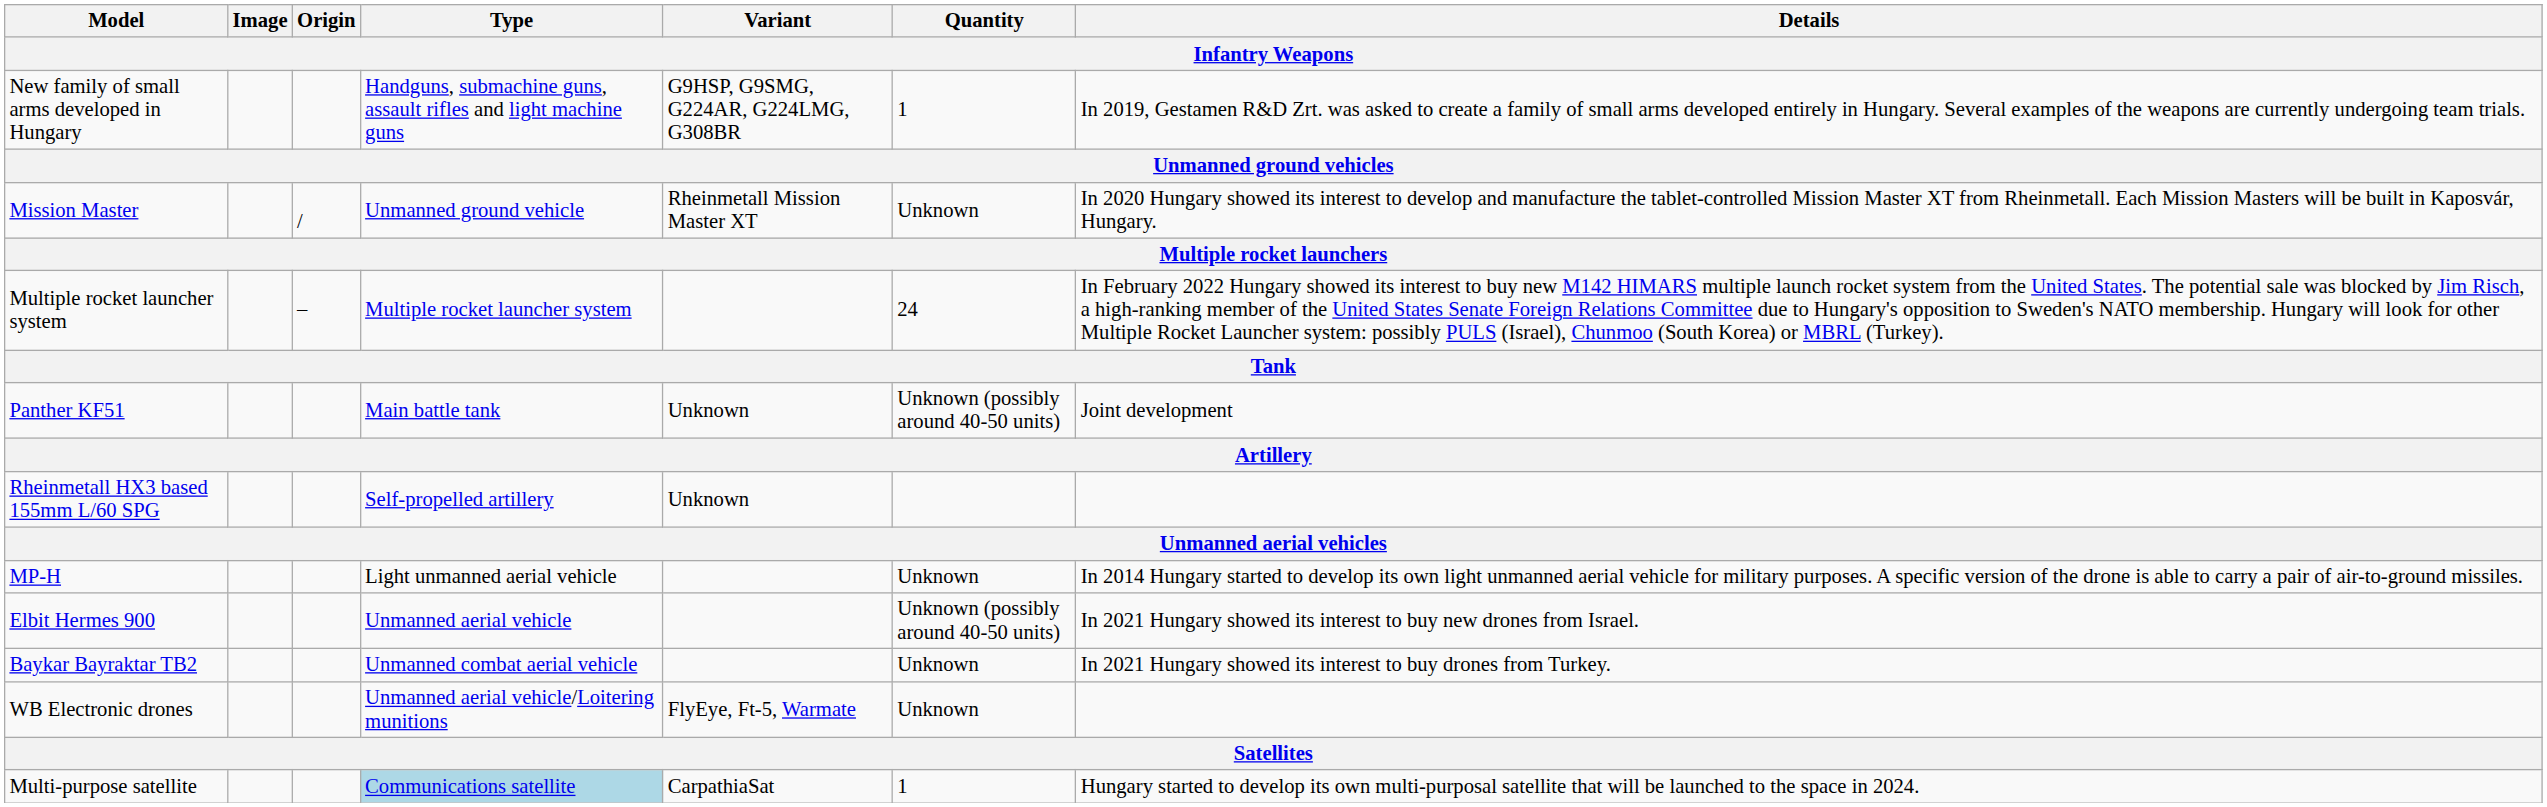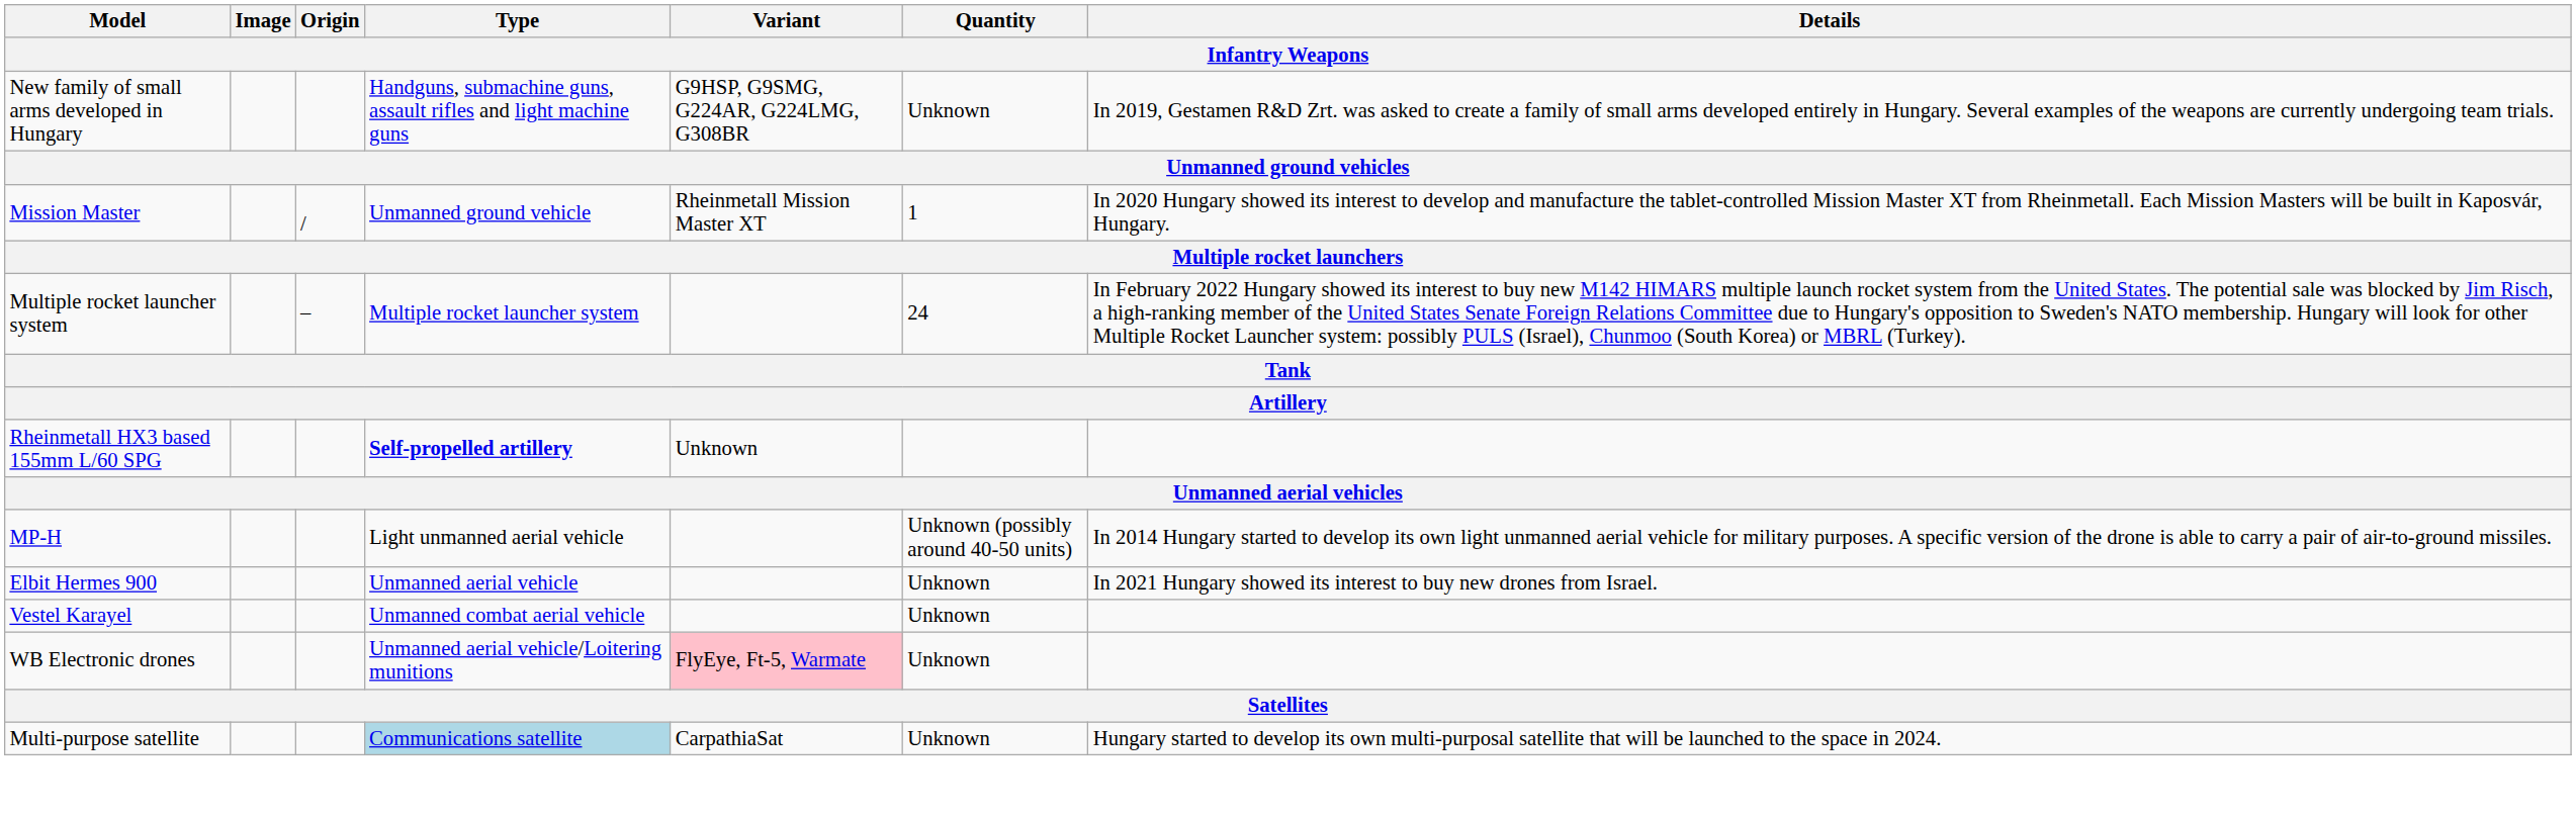New family of small arms developed in Hungary | Quantity: 1 -> Unknown
Mission Master | Quantity: Unknown -> 1
- row: Panther KF51 | Main battle tank | Unknown | Unknown (possibly around 40-50 units) | Joint development
Rheinmetall HX3 based 155mm L/60 SPG | Type: normal -> bold
MP-H | Quantity: Unknown -> Unknown (possibly around 40-50 units)
Elbit Hermes 900 | Quantity: Unknown (possibly around 40-50 units) -> Unknown
+ row: Vestel Karayel | Unmanned combat aerial vehicle | Unknown
- row: Baykar Bayraktar TB2 | Unmanned combat aerial vehicle | Unknown | In 2021 Hungary showed its interest to buy drones from Turkey.
WB Electronic drones | Variant: no background -> pink background
Multi-purpose satellite | Quantity: 1 -> Unknown
